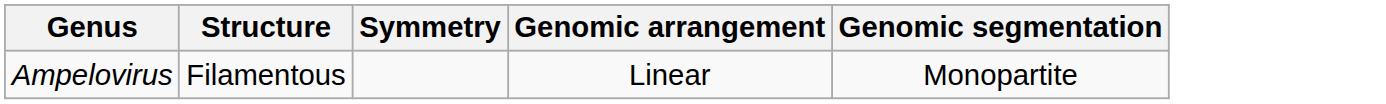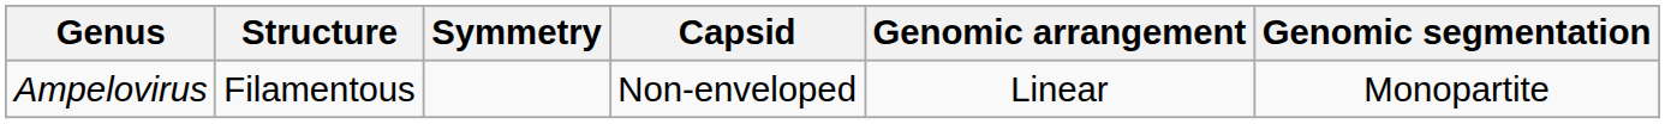+ column: Capsid | Non-enveloped
